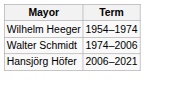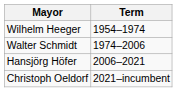+ row: Christoph Oeldorf | 2021–incumbent
